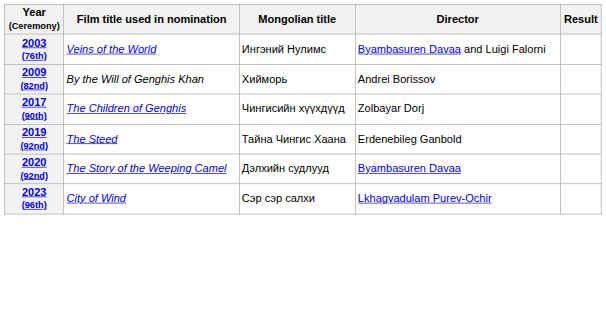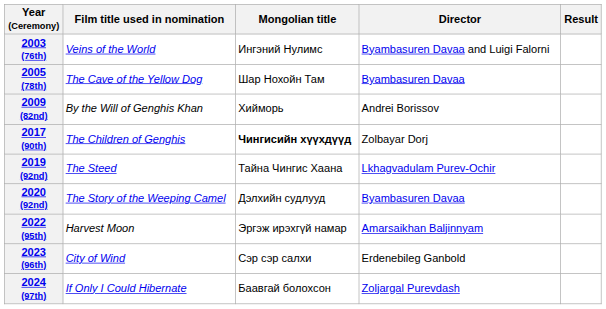+ row: 2005 (78th) | The Cave of the Yellow Dog | Шар Нохойн Там | Byambasuren Davaa
2017 (90th) | Mongolian title: normal -> bold
2019 (92nd) | Director: Erdenebileg Ganbold -> Lkhagvadulam Purev-Ochir
+ row: 2022 (95th) | Harvest Moon | Эргэж ирэхгүй намар | Amarsaikhan Baljinnyam
2023 (96th) | Director: Lkhagvadulam Purev-Ochir -> Erdenebileg Ganbold
+ row: 2024 (97th) | If Only I Could Hibernate | Баавгай болохсон | Zoljargal Purevdash
